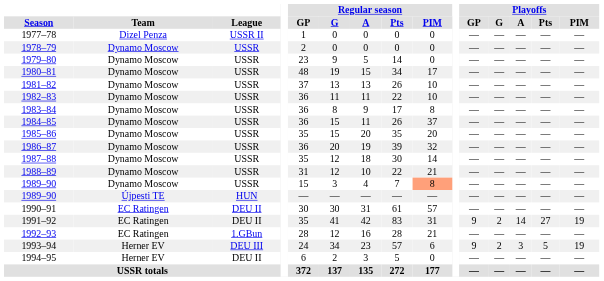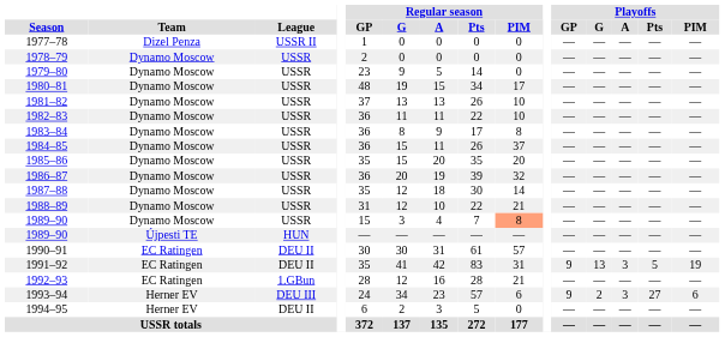1991–92 | Playoffs / G: 2 -> 13
1991–92 | Playoffs / A: 14 -> 3
1991–92 | Playoffs / Pts: 27 -> 5
1993–94 | Playoffs / Pts: 5 -> 27
1993–94 | Playoffs / PIM: 19 -> 6
